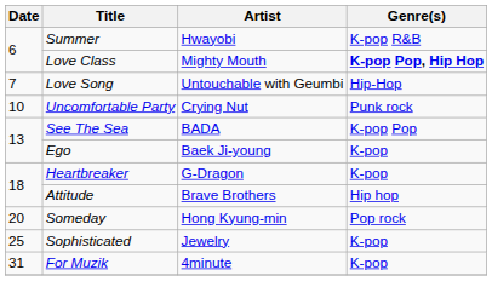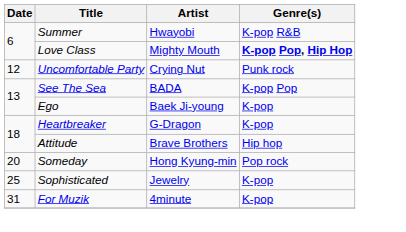- row: 7 | Love Song | Untouchable with Geumbi | Hip-Hop
Uncomfortable Party | Date: 10 -> 12
